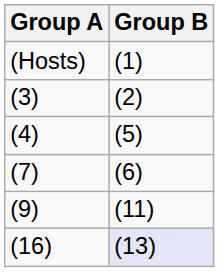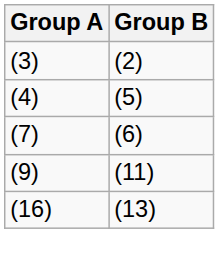- row: (Hosts) | (1)
(16) | Group B: lavender background -> no background
